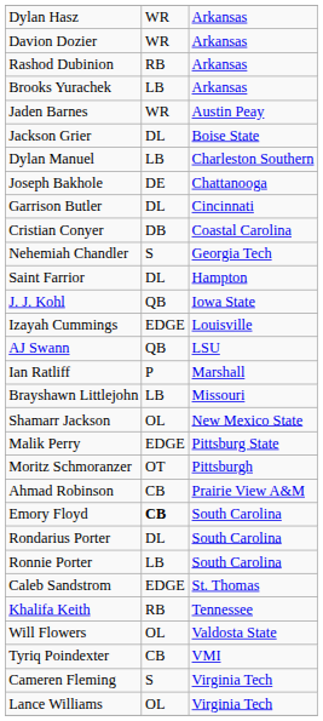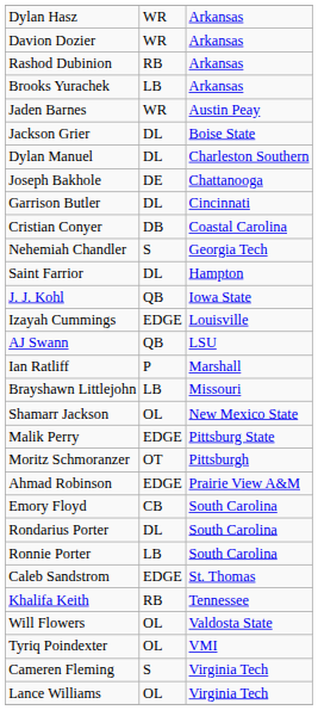Dylan Manuel | column 2: LB -> DL
Ahmad Robinson | column 2: CB -> EDGE
Emory Floyd | column 2: bold -> normal
Tyriq Poindexter | column 2: CB -> OL
